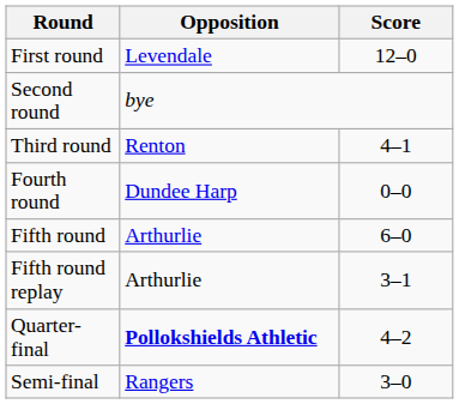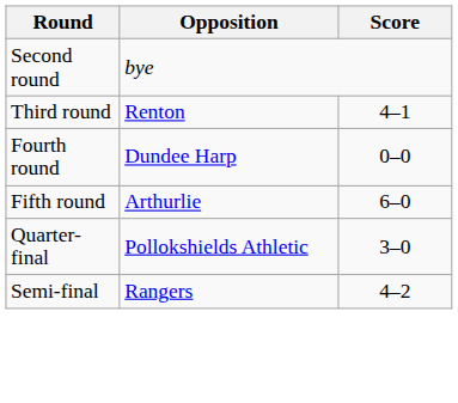- row: First round | Levendale | 12–0
- row: Fifth round replay | Arthurlie | 3–1
Quarter-final | Opposition: bold -> normal
Quarter-final | Score: 4–2 -> 3–0
Semi-final | Score: 3–0 -> 4–2
